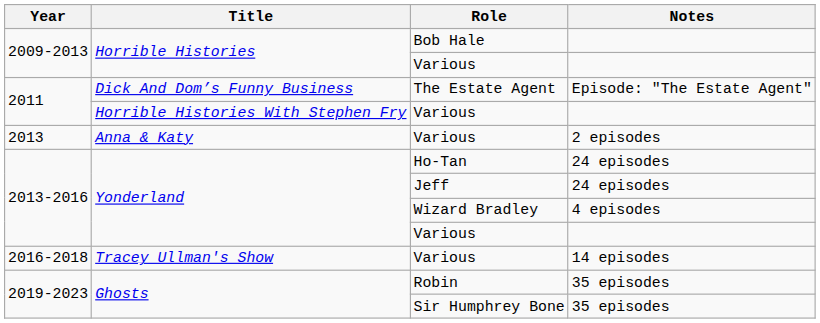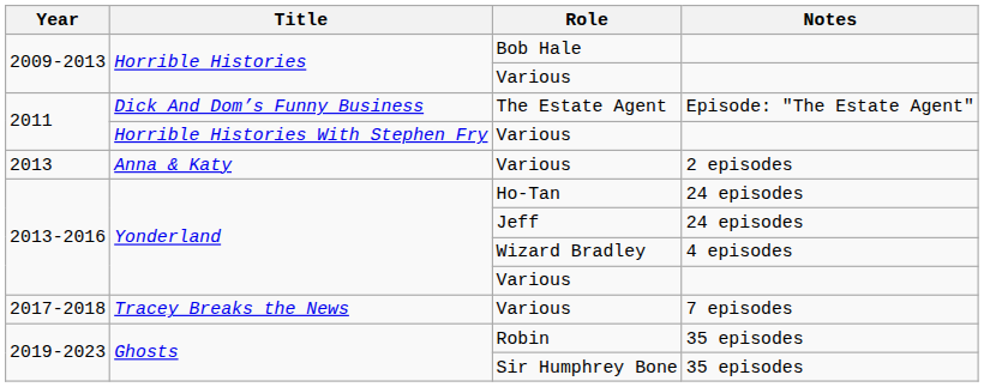- row: 2016-2018 | Tracey Ullman's Show | Various | 14 episodes
+ row: 2017-2018 | Tracey Breaks the News | Various | 7 episodes
